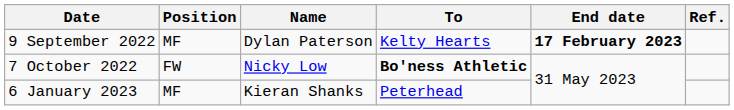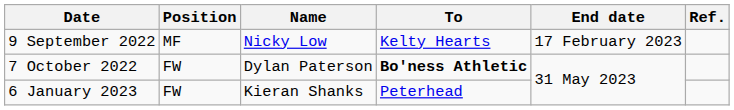9 September 2022 | Name: Dylan Paterson -> Nicky Low
9 September 2022 | End date: bold -> normal
7 October 2022 | Name: Nicky Low -> Dylan Paterson
6 January 2023 | Position: MF -> FW
